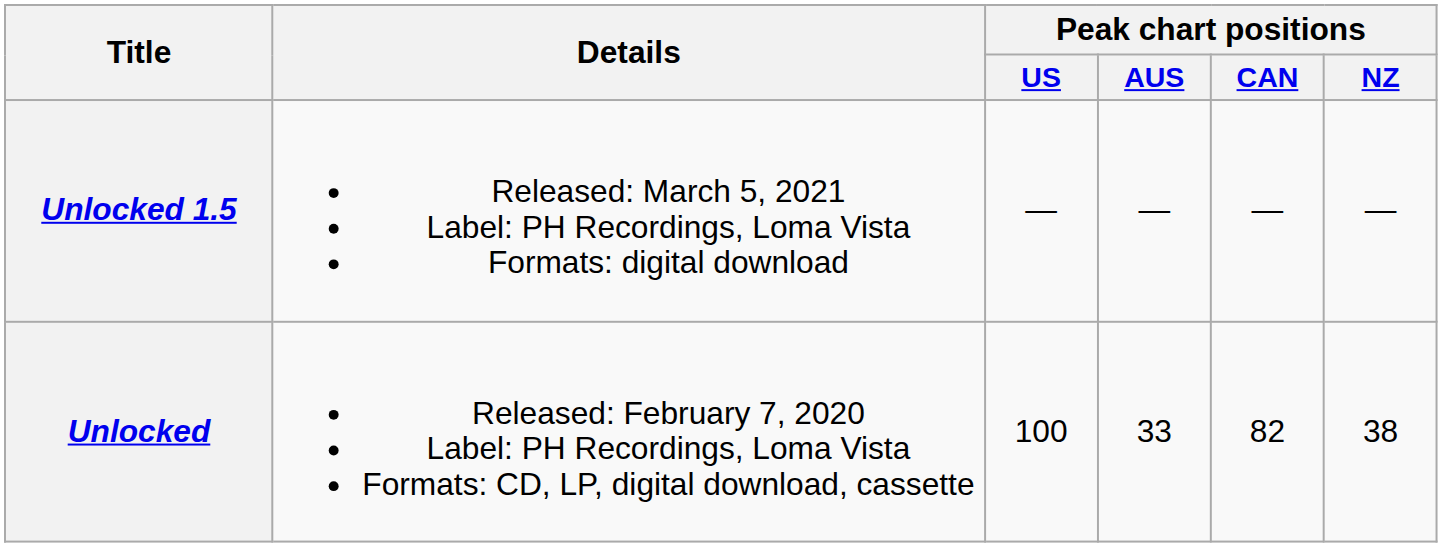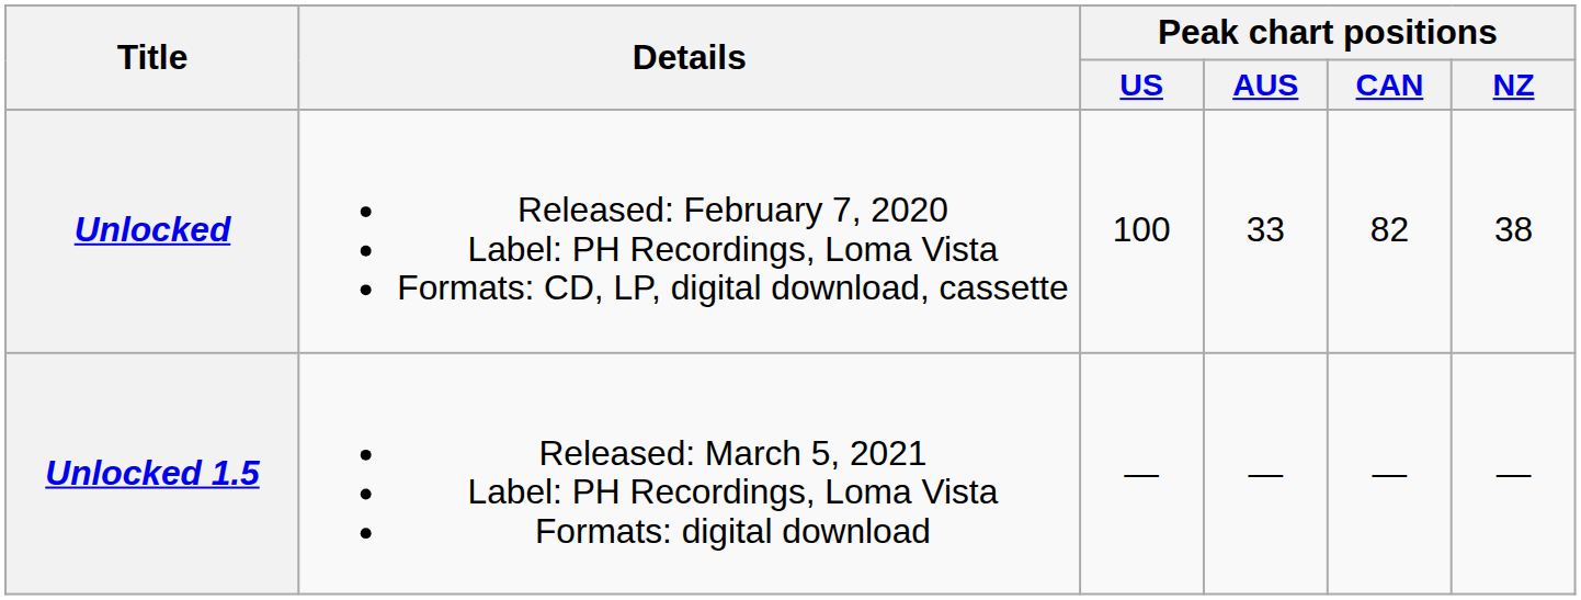rows swapped: Unlocked <-> Unlocked 1.5
